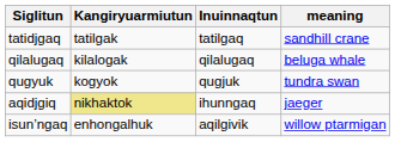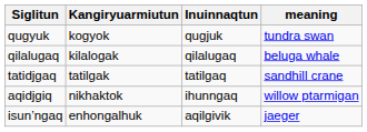rows swapped: qugyuk <-> tatidjgaq
aqidjgiq | Kangiryuarmiutun: khaki background -> no background
aqidjgiq | meaning: jaeger -> willow ptarmigan
isun’ngaq | meaning: willow ptarmigan -> jaeger
